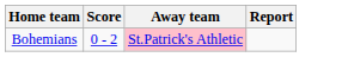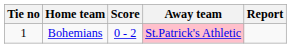+ column: Tie no | 1
